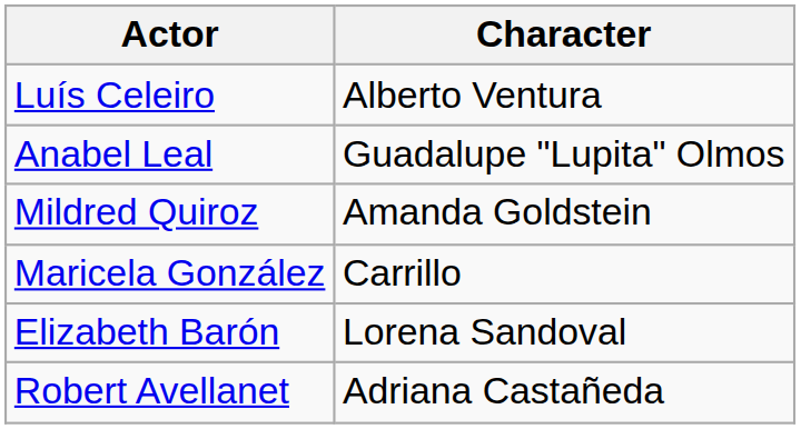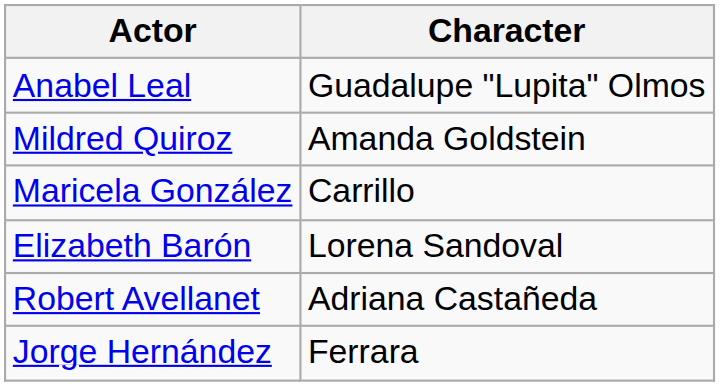- row: Luís Celeiro | Alberto Ventura
+ row: Jorge Hernández | Ferrara
